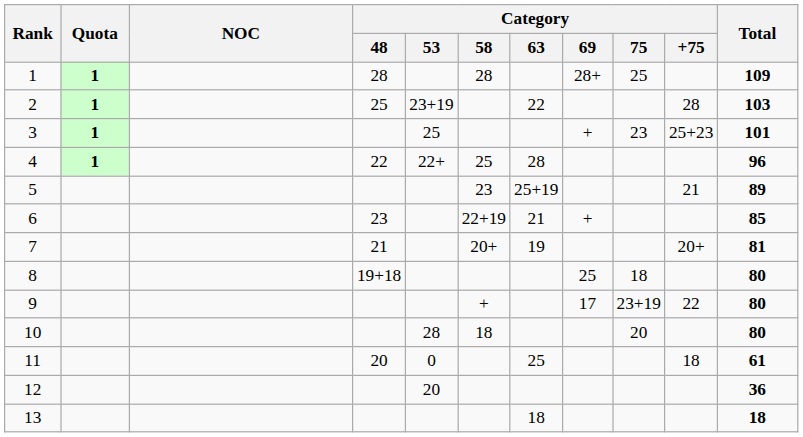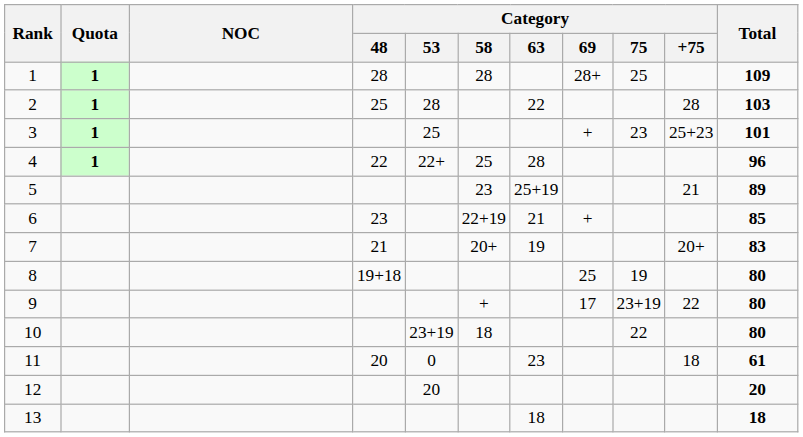2 | Category / 53: 23+19 -> 28
7 | Total: 81 -> 83
8 | Category / 75: 18 -> 19
10 | Category / 53: 28 -> 23+19
10 | Category / 75: 20 -> 22
11 | Category / 63: 25 -> 23
12 | Total: 36 -> 20
